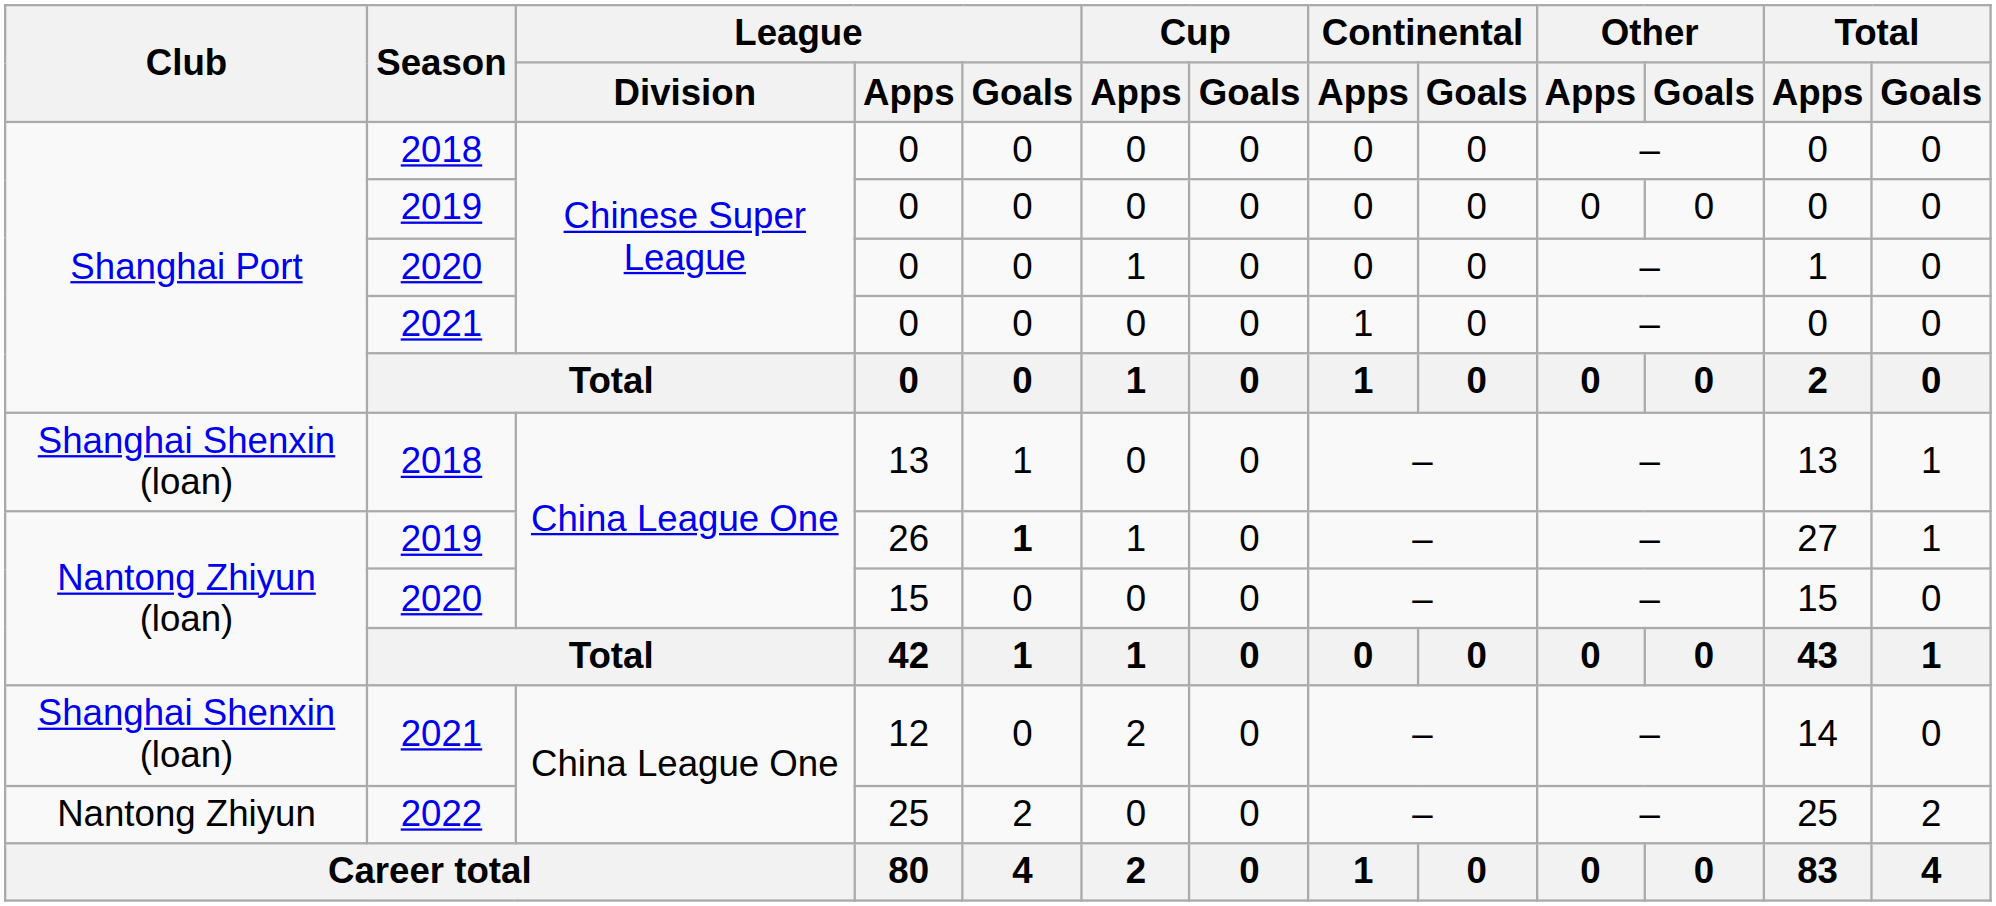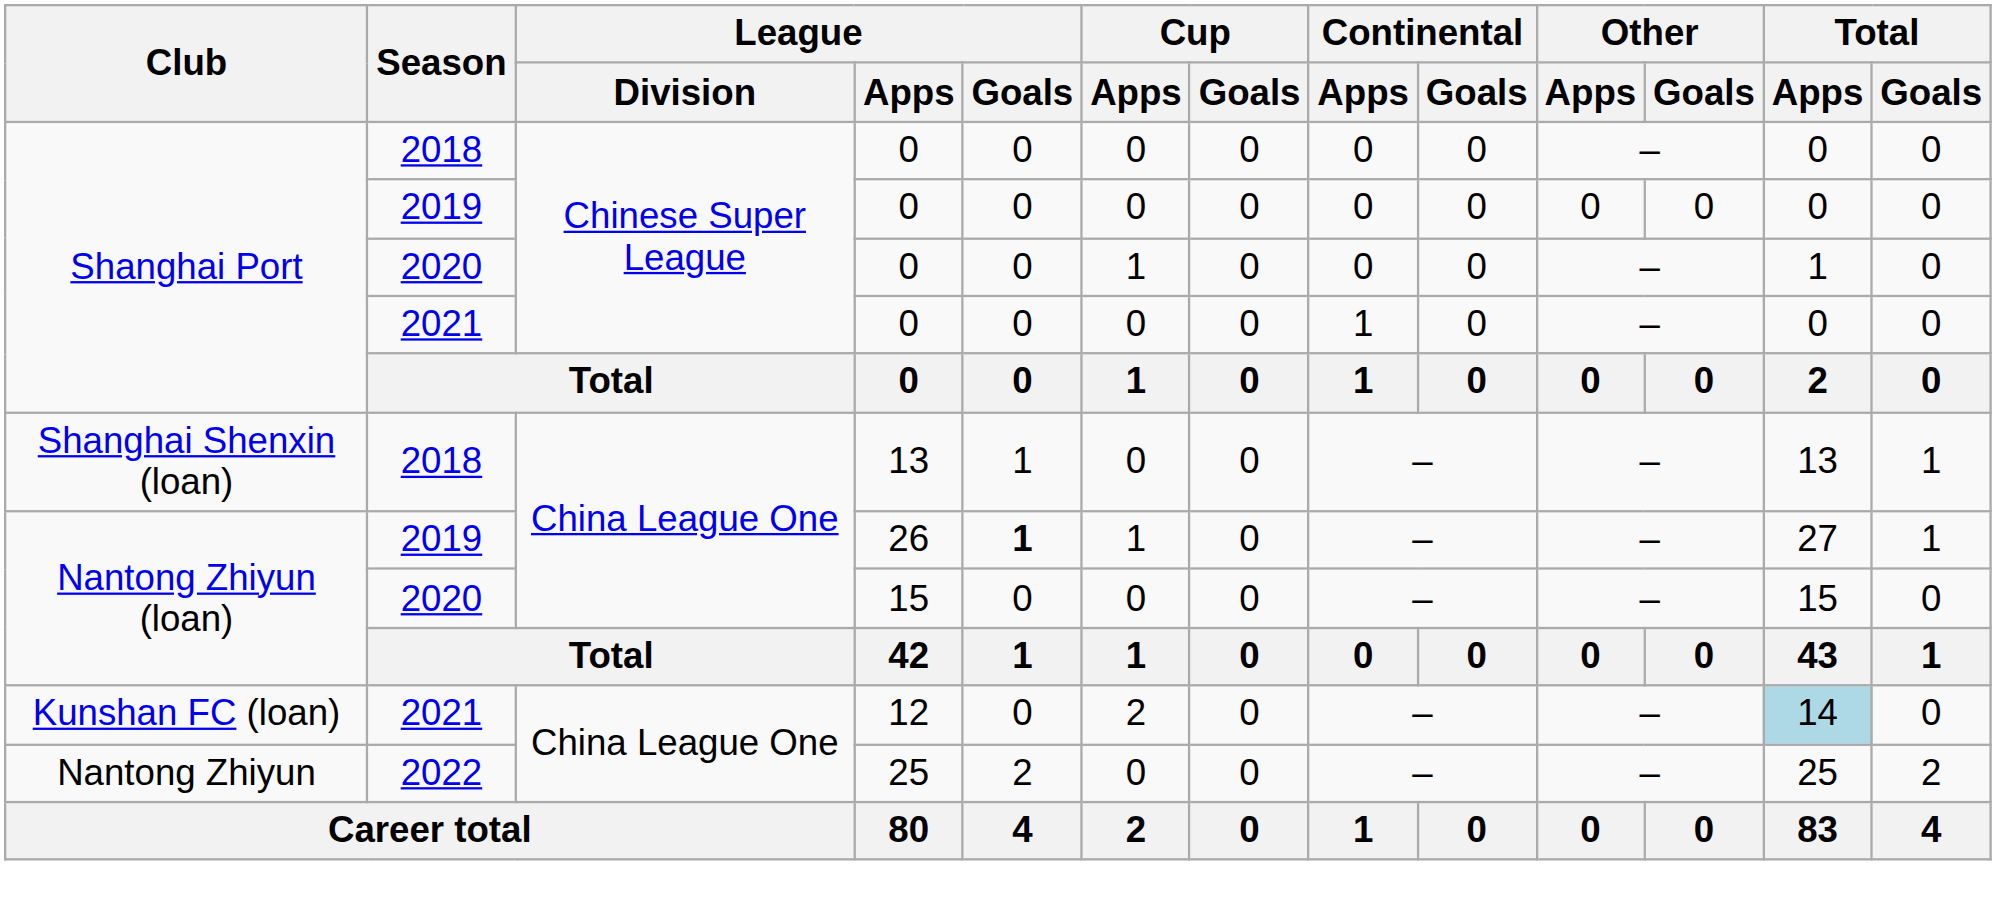12 | Club: Shanghai Shenxin (loan) -> Kunshan FC (loan)
12 | Total / Apps: no background -> lightblue background
